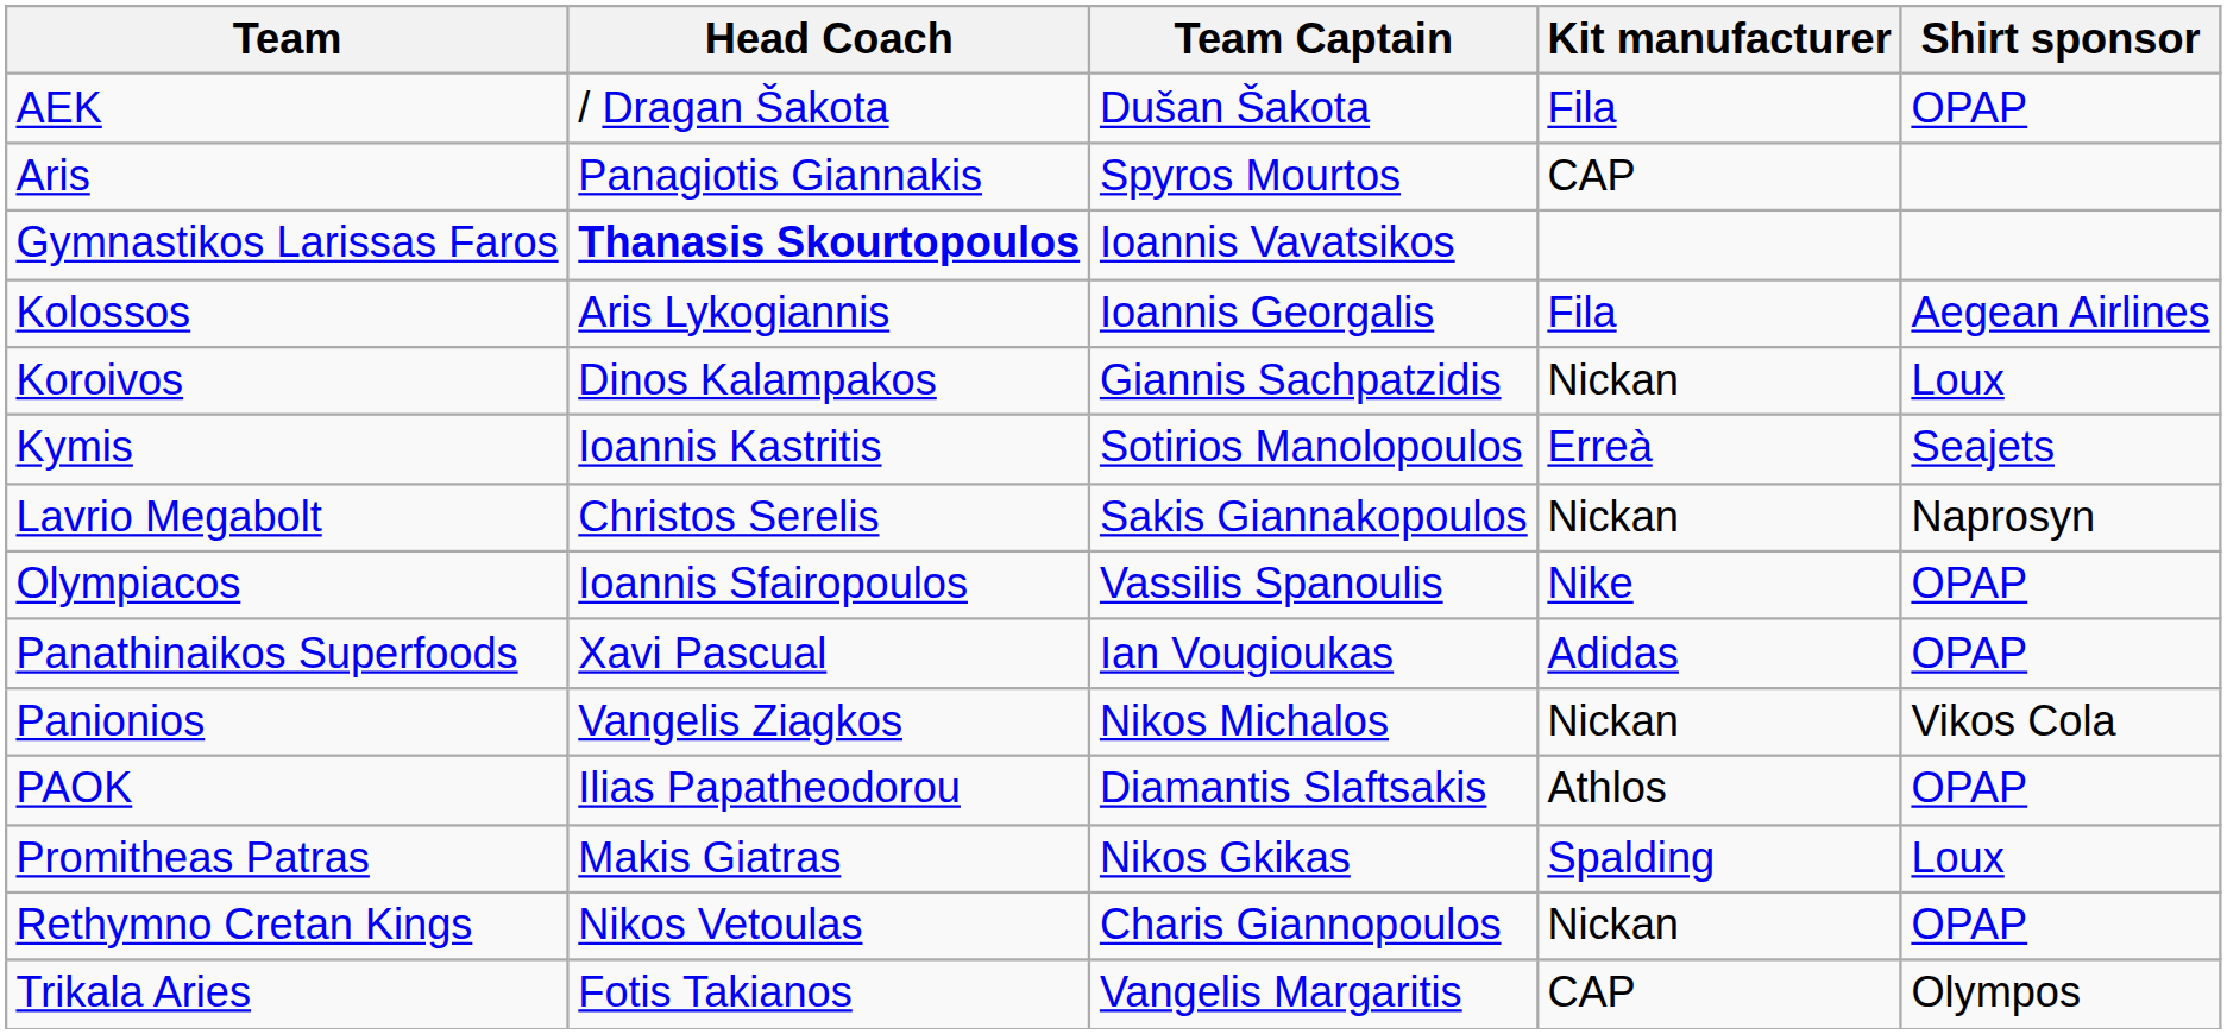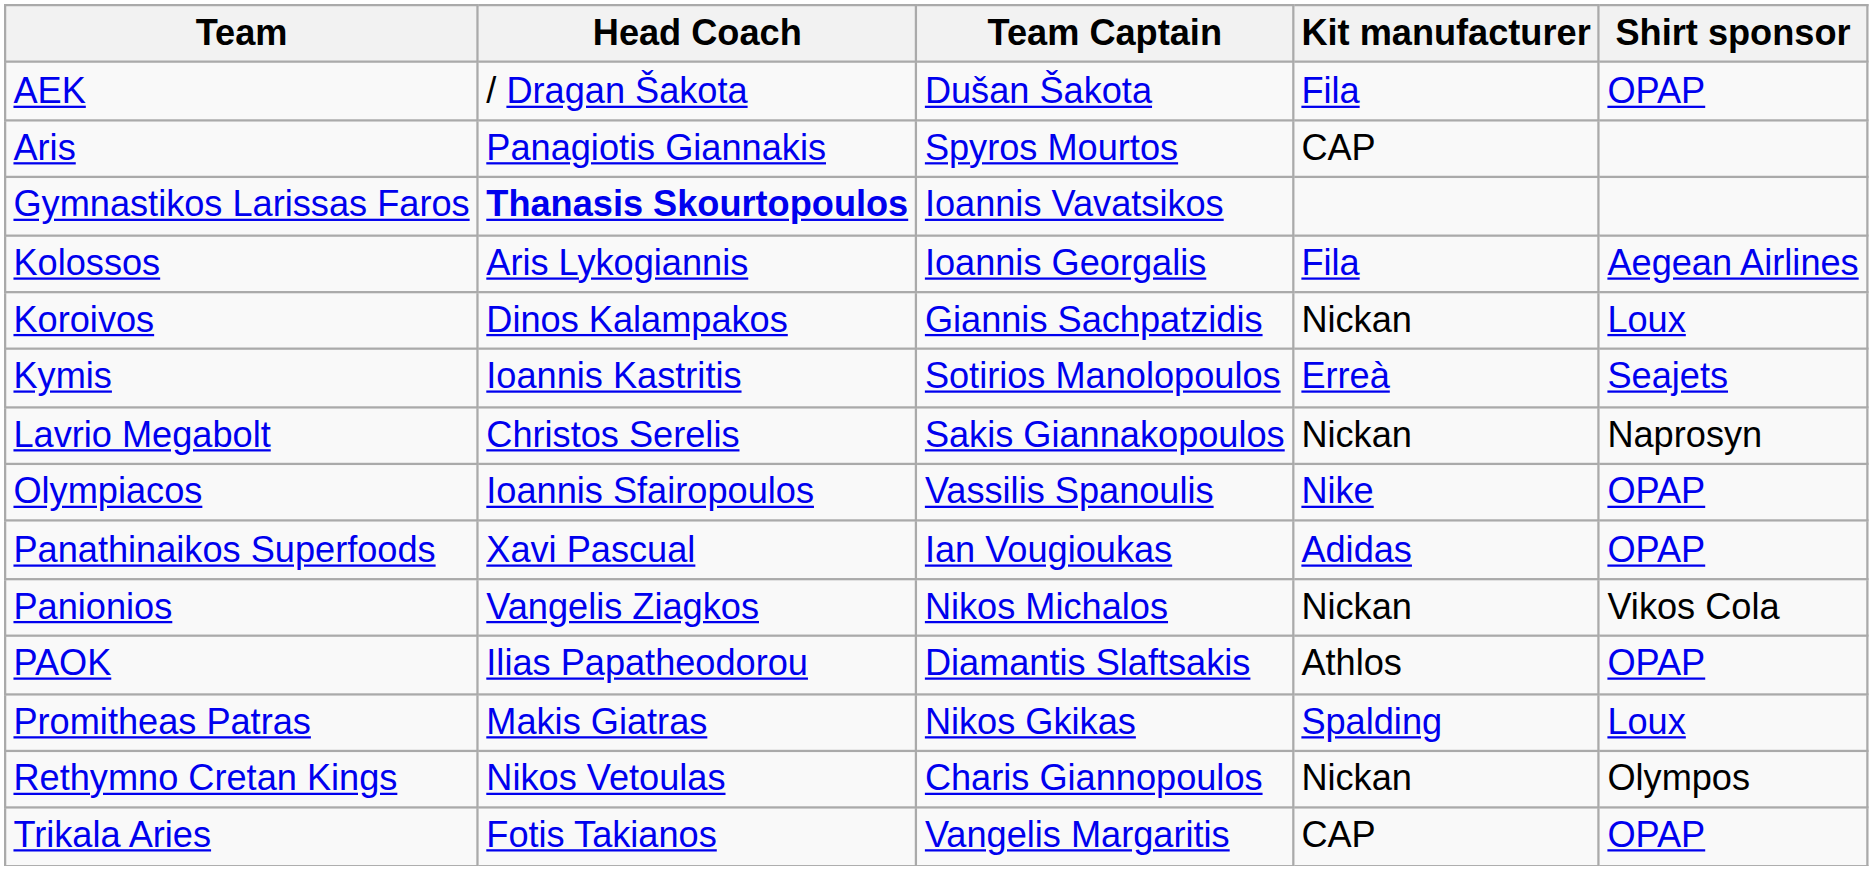Rethymno Cretan Kings | Shirt sponsor: OPAP -> Olympos
Trikala Aries | Shirt sponsor: Olympos -> OPAP
